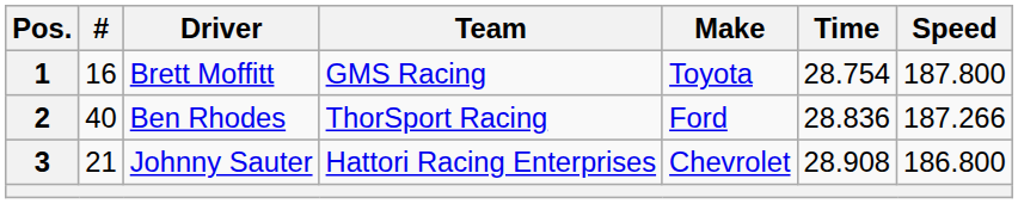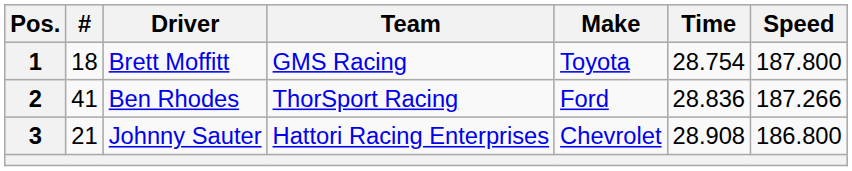1 | #: 16 -> 18
2 | #: 40 -> 41
